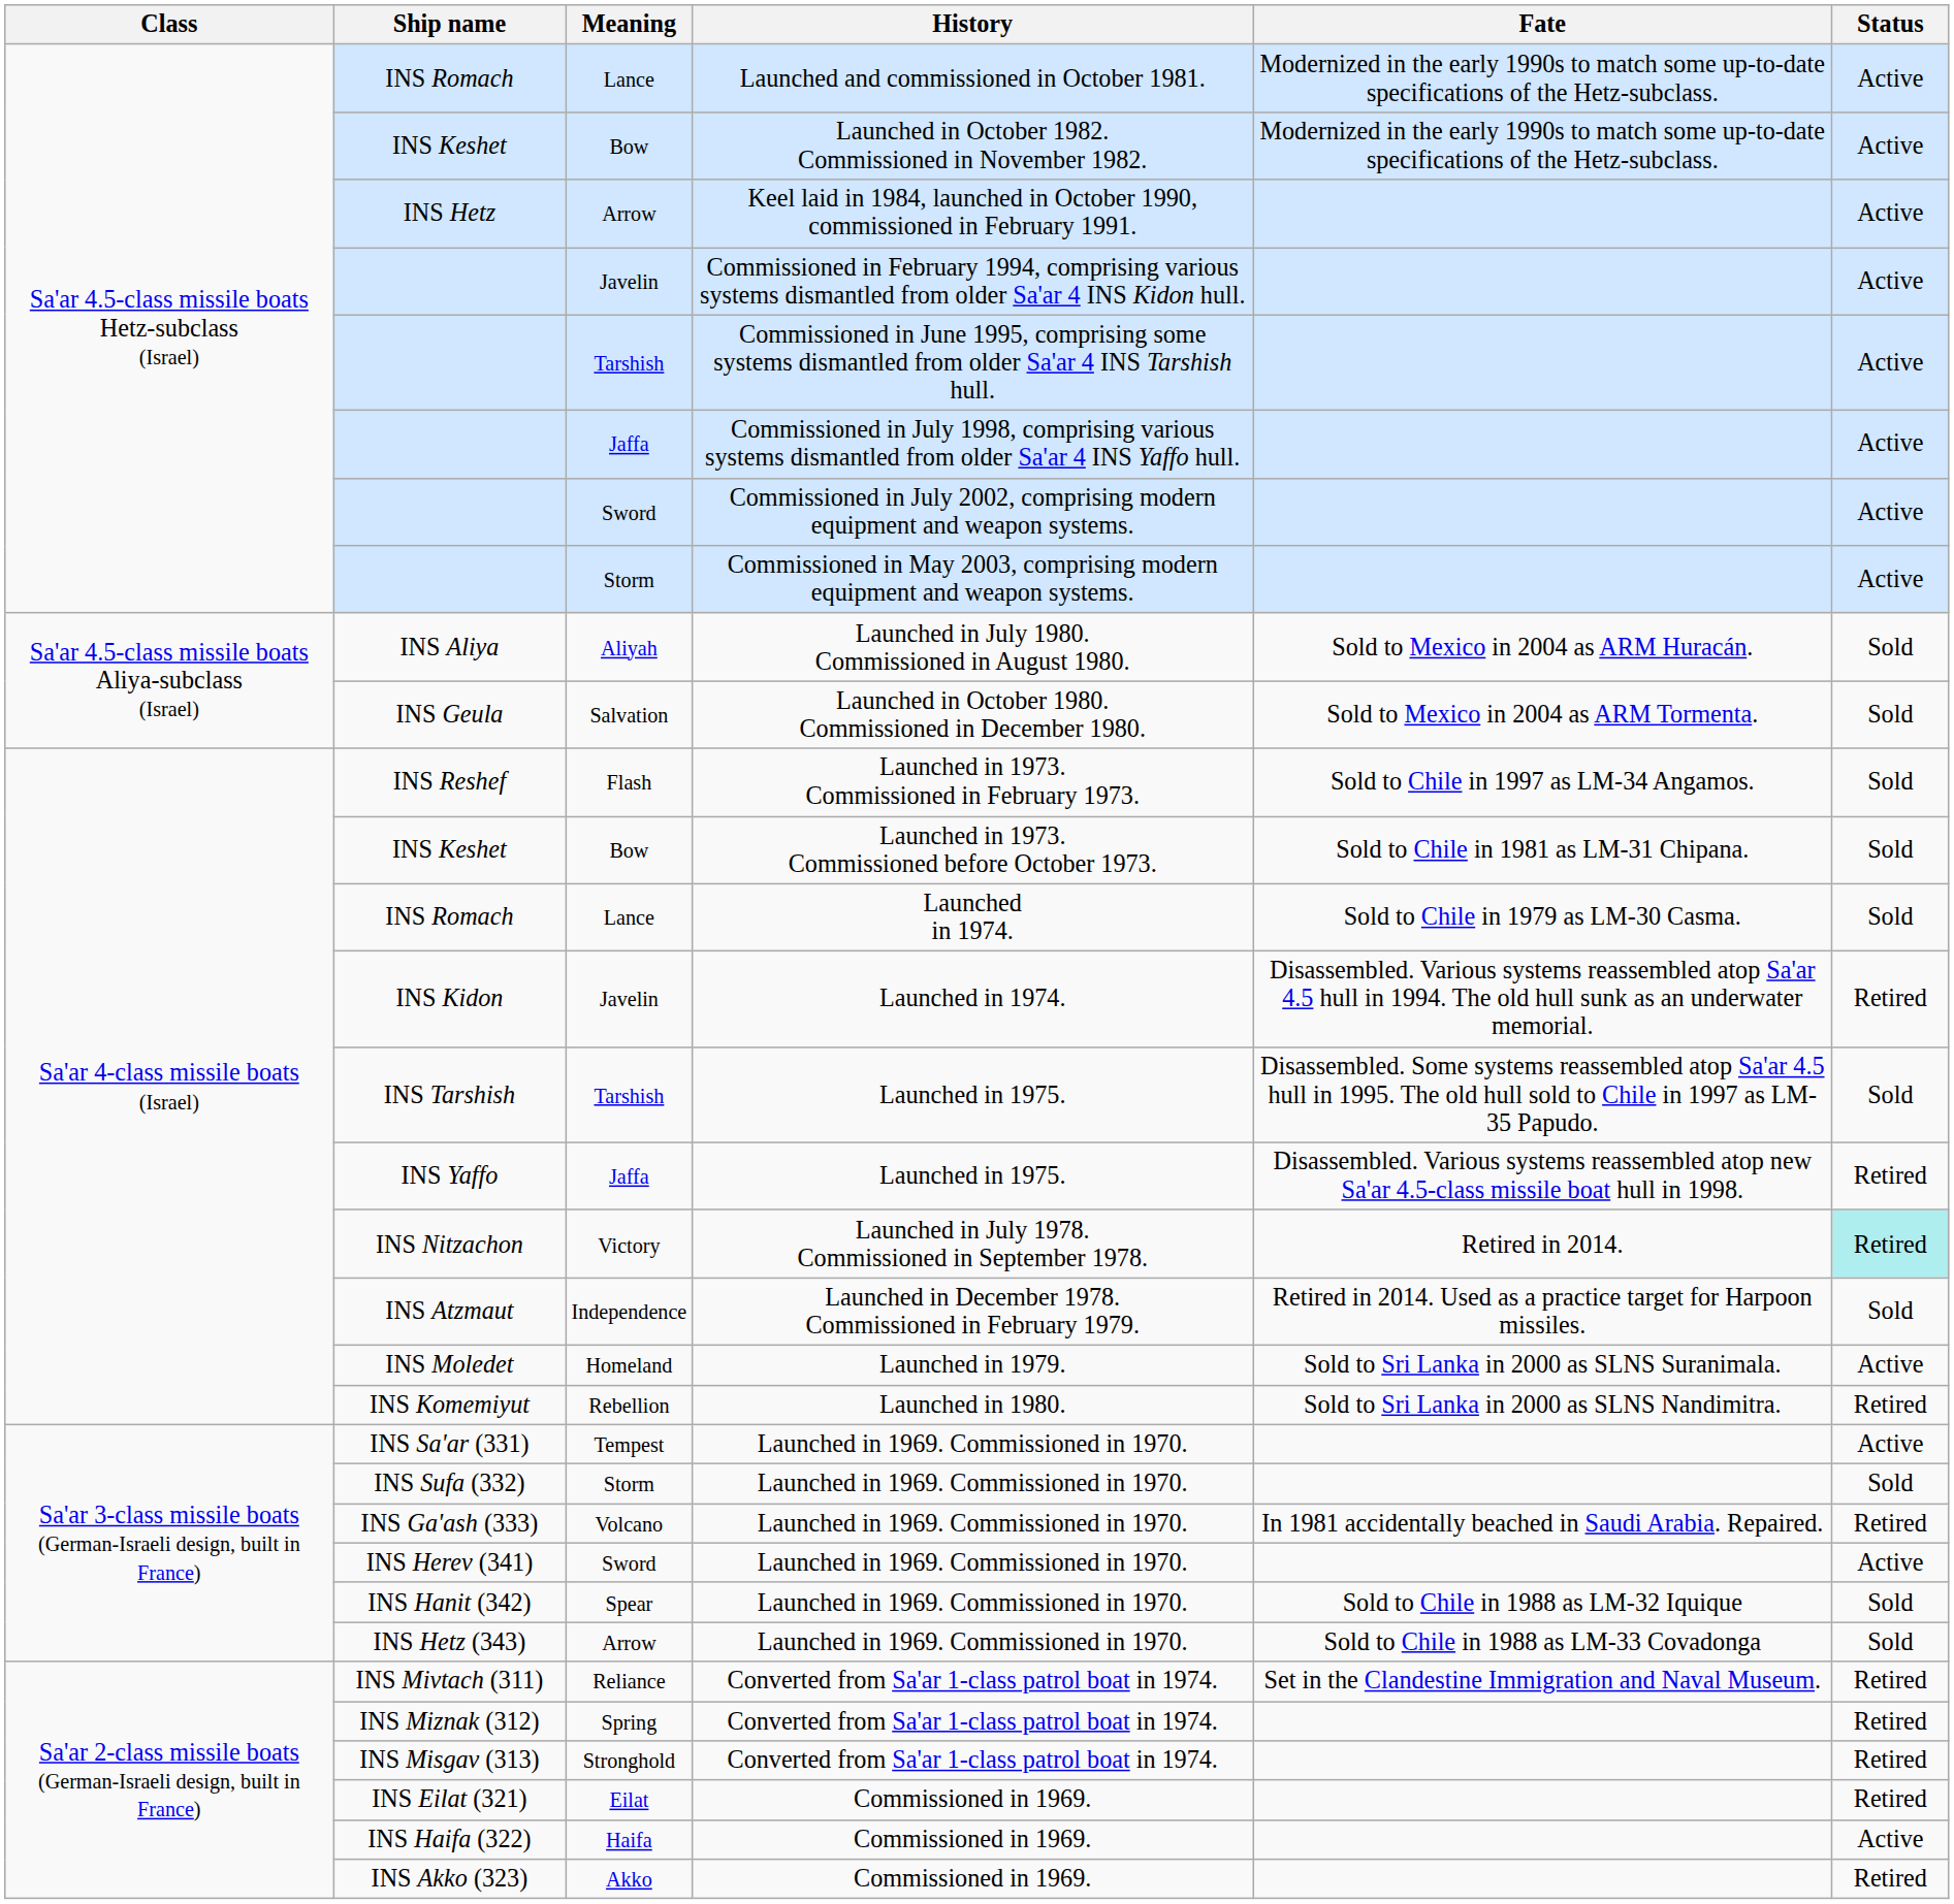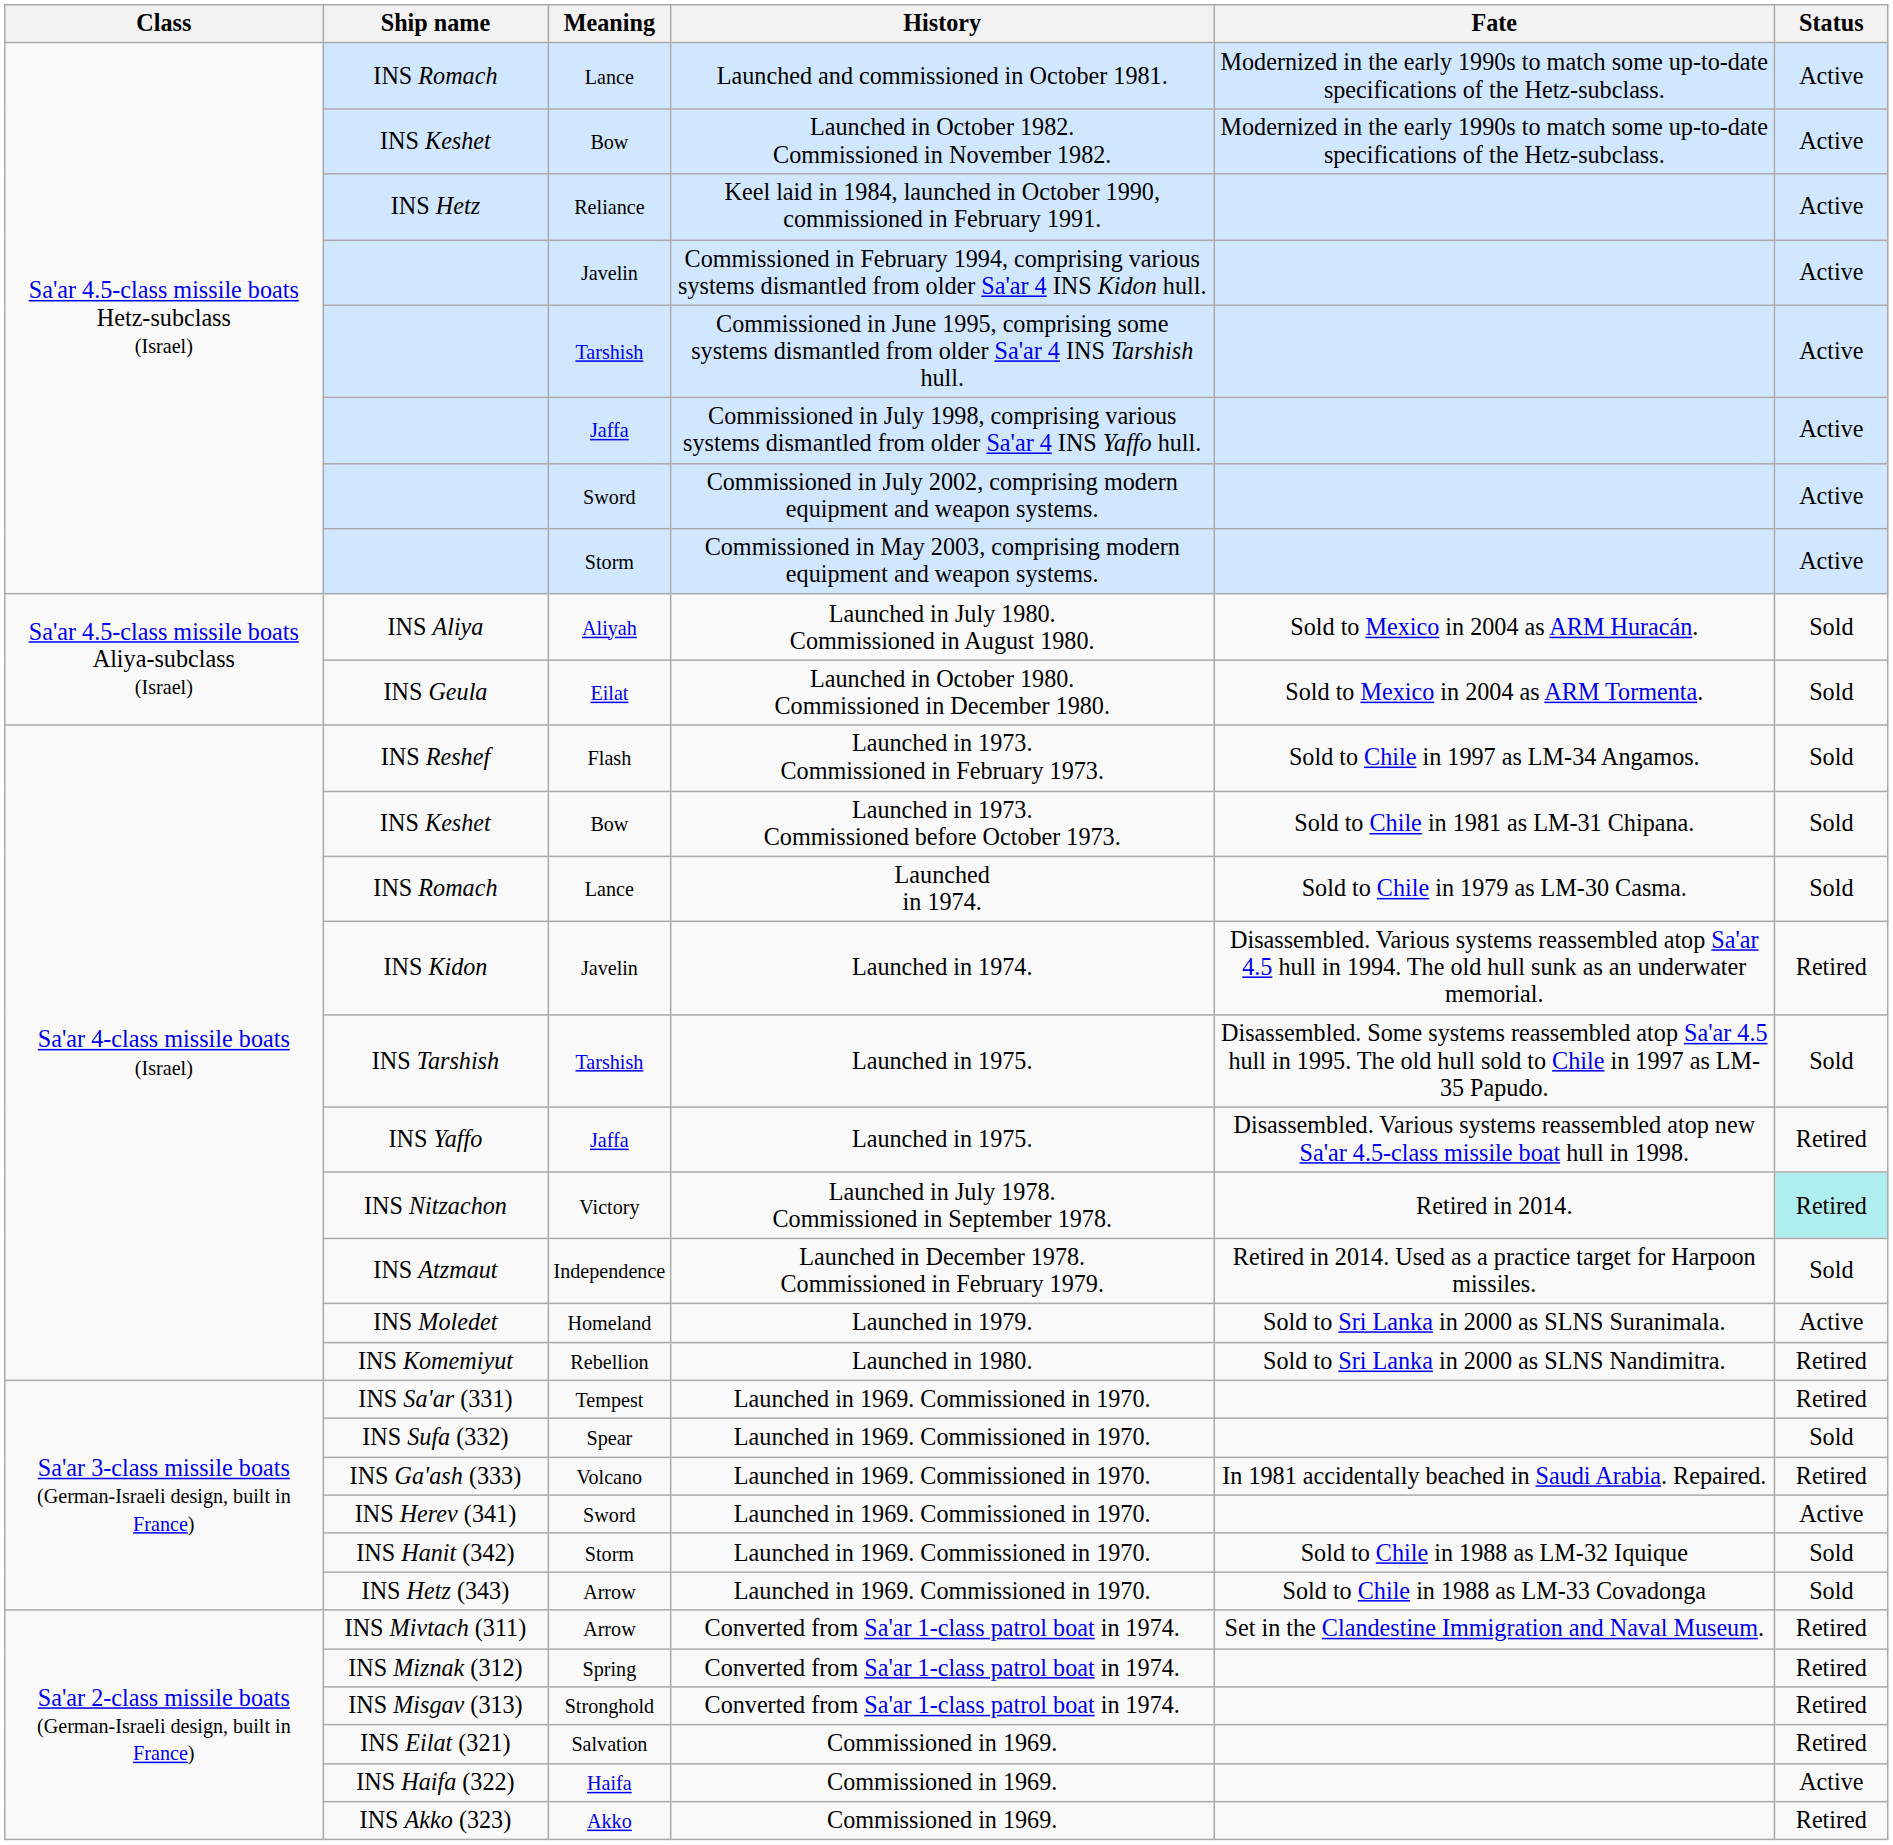INS Hetz | Meaning: Arrow -> Reliance
INS Geula | Meaning: Salvation -> Eilat
INS Sa'ar (331) | Status: Active -> Retired
INS Sufa (332) | Meaning: Storm -> Spear
INS Hanit (342) | Meaning: Spear -> Storm
INS Mivtach (311) | Meaning: Reliance -> Arrow
INS Eilat (321) | Meaning: Eilat -> Salvation
